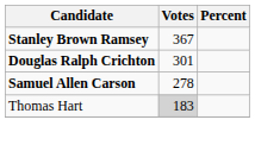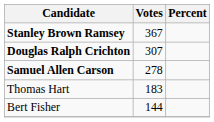Douglas Ralph Crichton | Votes: 301 -> 307
Thomas Hart | Votes: lightgrey background -> no background
+ row: Bert Fisher | 144
